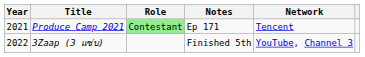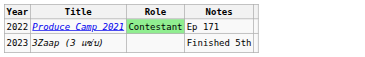- column: Network | Tencent | YouTube, Channel 3
Produce Camp 2021 | Year: 2021 -> 2022
3Zaap (3 แซ่บ) | Year: 2022 -> 2023
